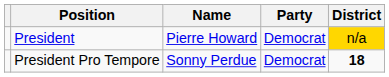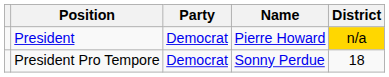columns swapped: Name <-> Party
President Pro Tempore | District: bold -> normal
